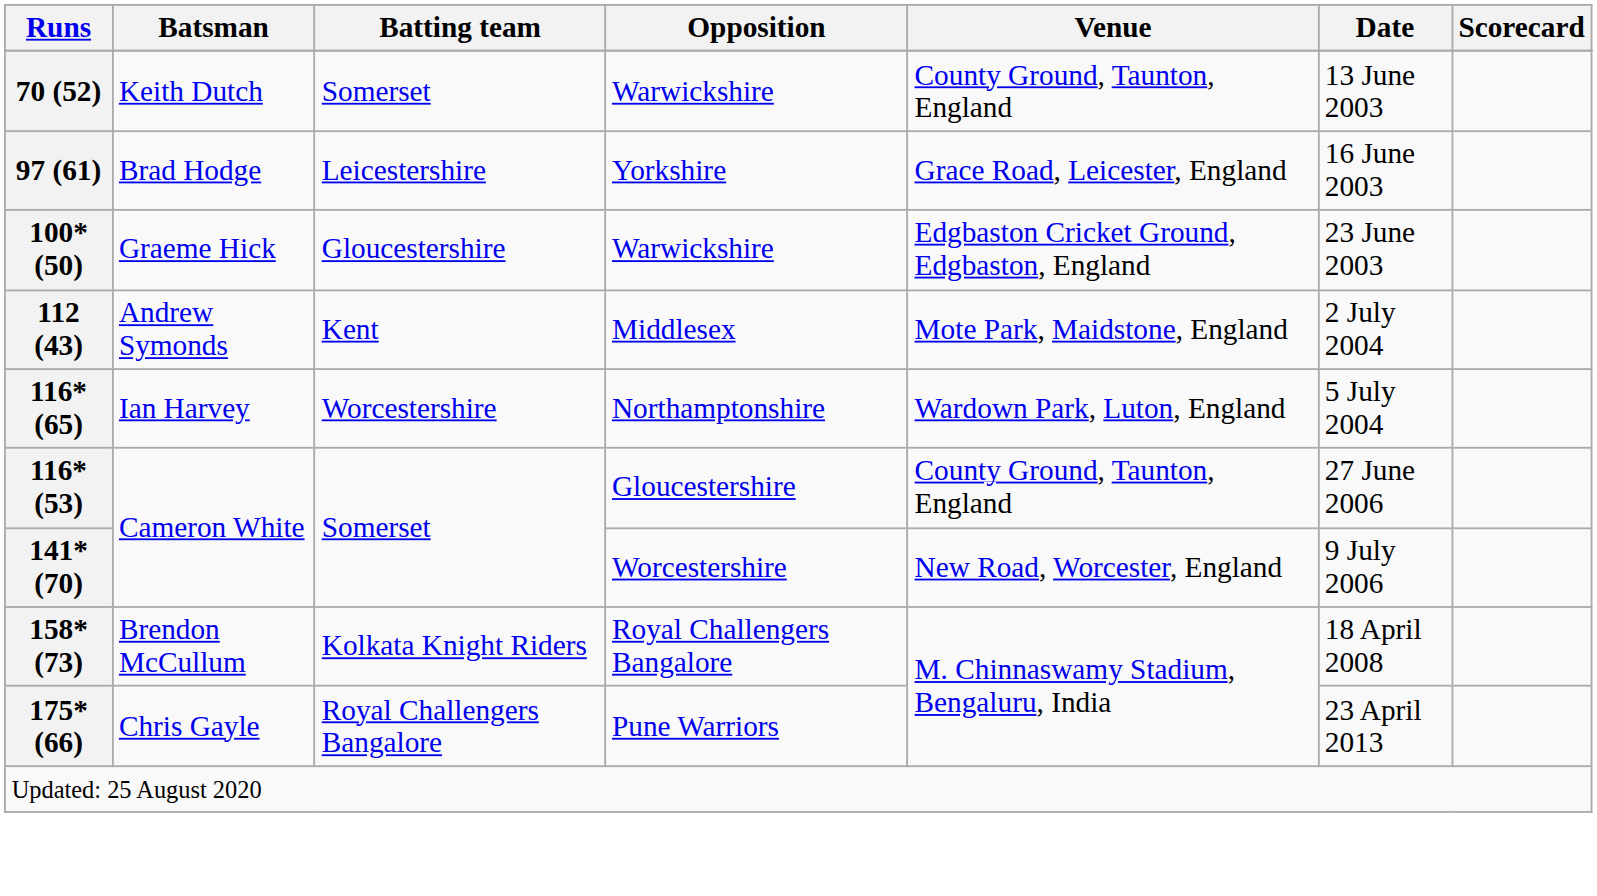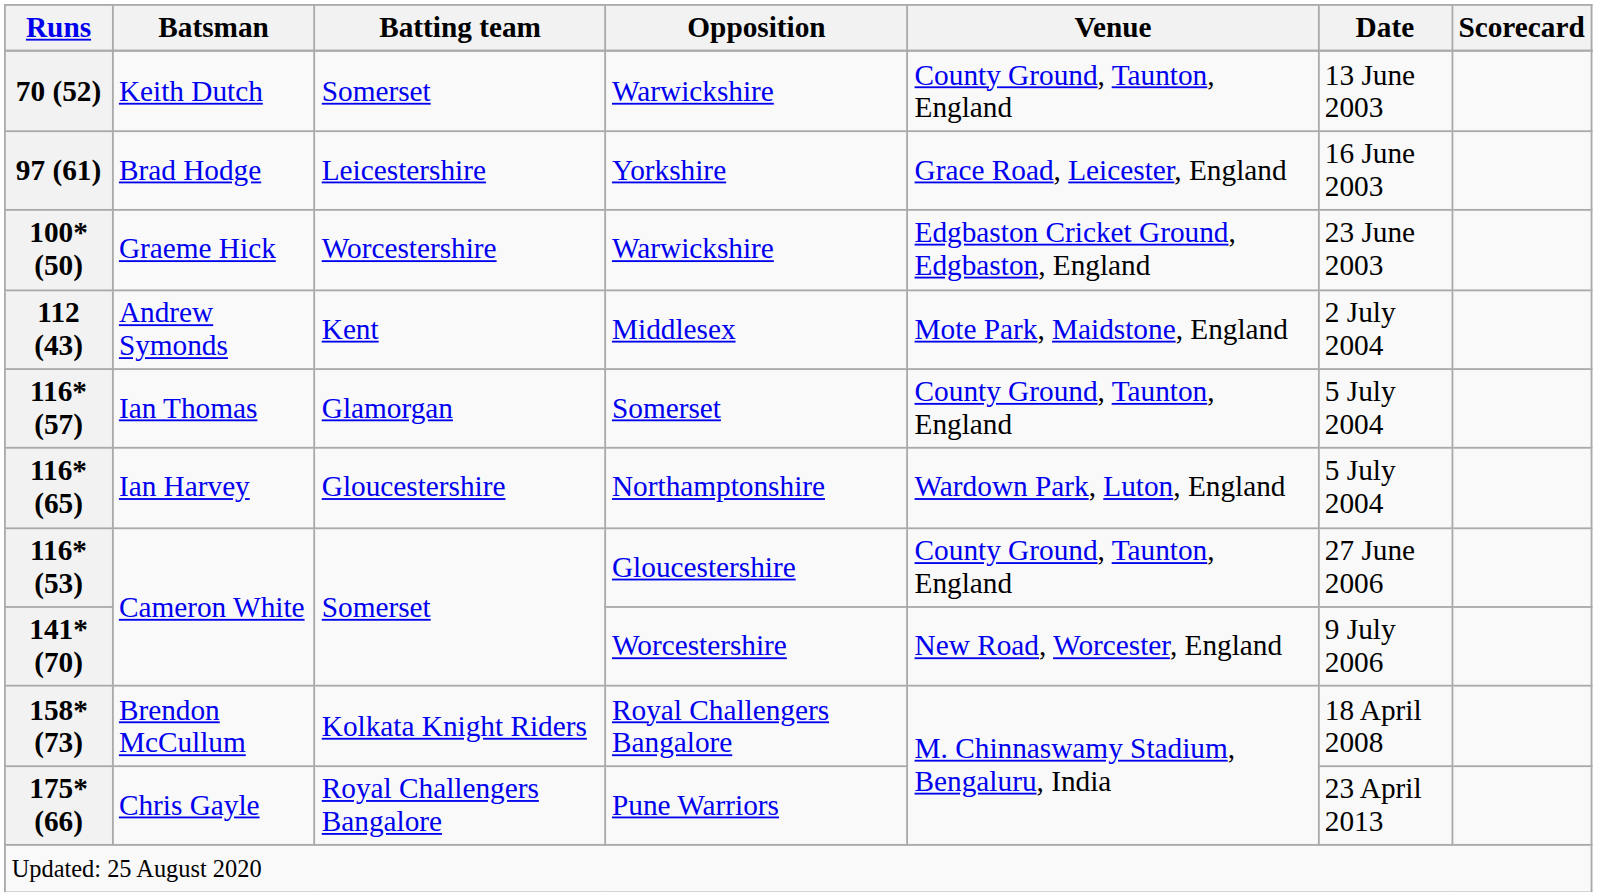100* (50) | Batting team: Gloucestershire -> Worcestershire
+ row: 116* (57) | Ian Thomas | Glamorgan | Somerset | County Ground, Taunton, England | 5 July 2004
116* (65) | Batting team: Worcestershire -> Gloucestershire
